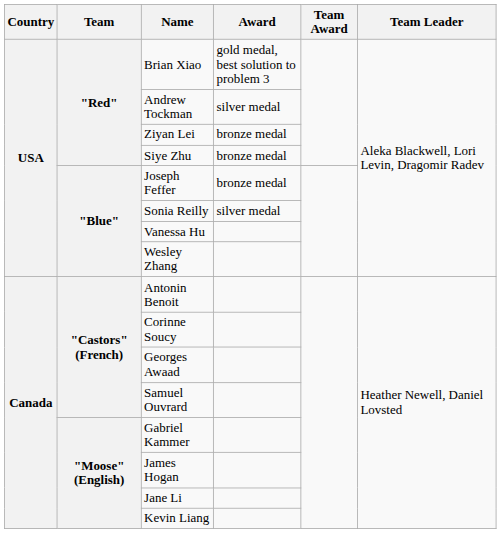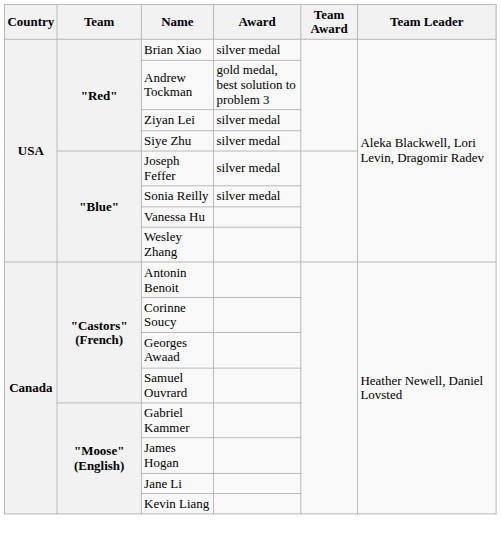Brian Xiao | Award: gold medal, best solution to problem 3 -> silver medal
Andrew Tockman | Award: silver medal -> gold medal, best solution to problem 3
Ziyan Lei | Award: bronze medal -> silver medal
Siye Zhu | Award: bronze medal -> silver medal
Joseph Feffer | Award: bronze medal -> silver medal
